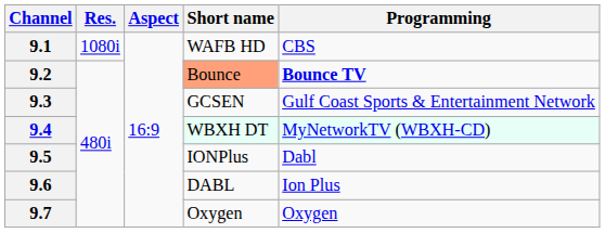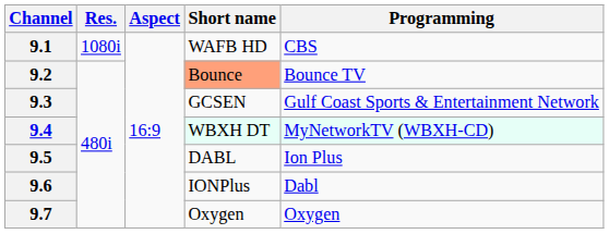9.2 | Programming: bold -> normal
9.5 | Short name: IONPlus -> DABL
9.5 | Programming: Dabl -> Ion Plus
9.6 | Short name: DABL -> IONPlus
9.6 | Programming: Ion Plus -> Dabl
